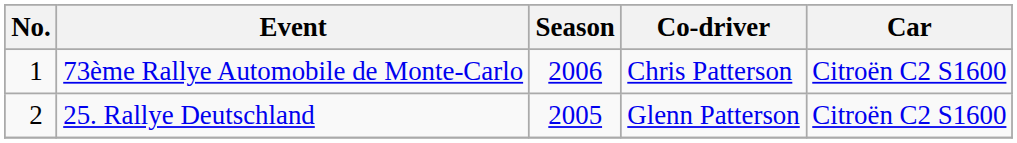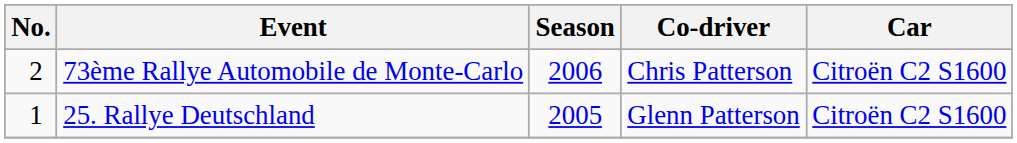73ème Rallye Automobile de Monte-Carlo | No.: 1 -> 2
25. Rallye Deutschland | No.: 2 -> 1
